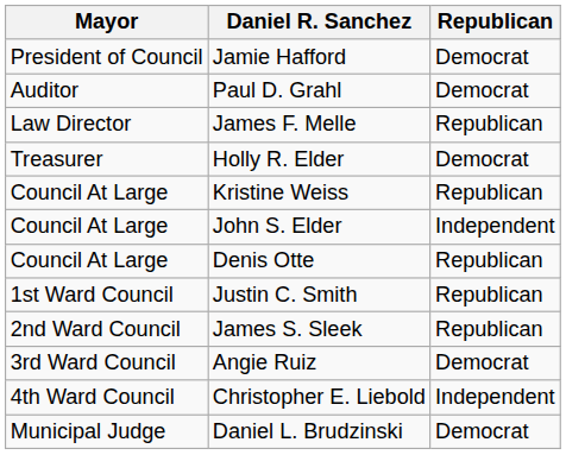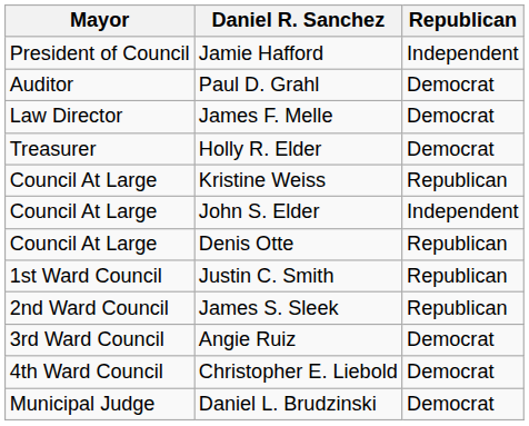Jamie Hafford | Republican: Democrat -> Independent
James F. Melle | Republican: Republican -> Democrat
Christopher E. Liebold | Republican: Independent -> Democrat
